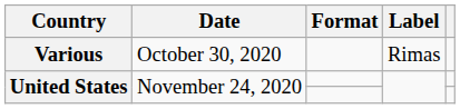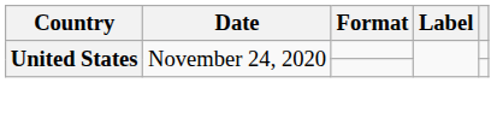- row: Various | October 30, 2020 | Rimas
